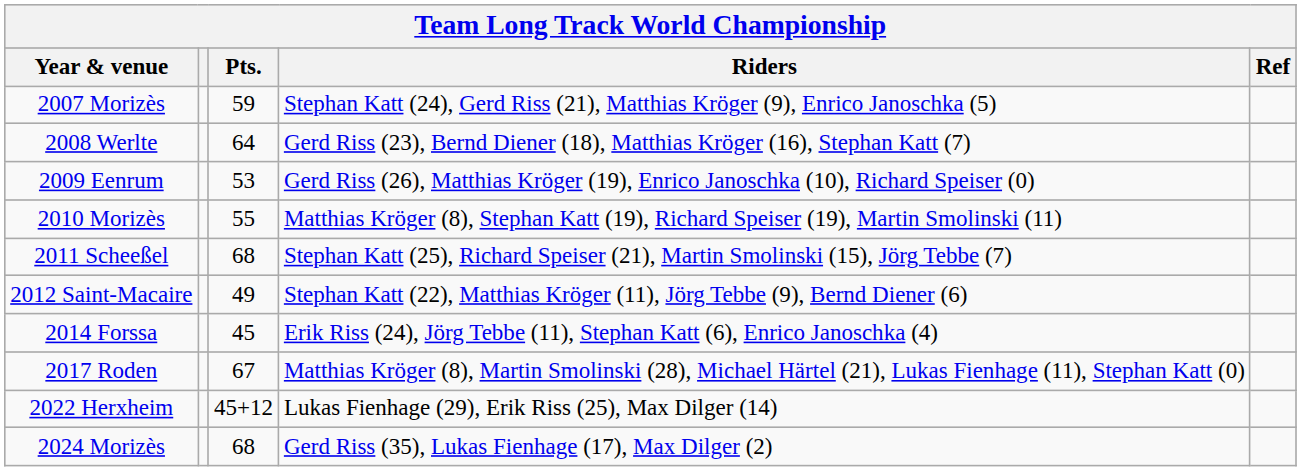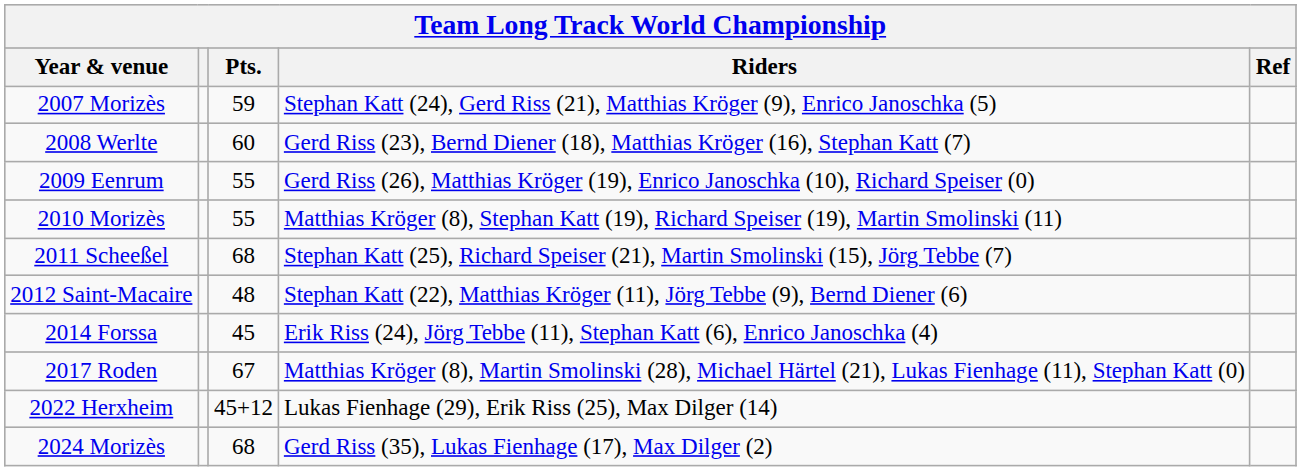2008 Werlte | Pts.: 64 -> 60
2009 Eenrum | Pts.: 53 -> 55
2012 Saint-Macaire | Pts.: 49 -> 48
